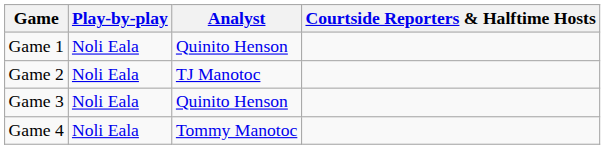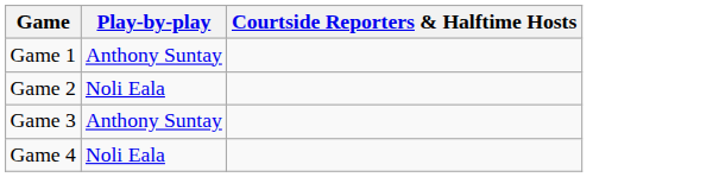- column: Analyst | Quinito Henson | TJ Manotoc | Quinito Henson | Tommy Manotoc
Game 1 | Play-by-play: Noli Eala -> Anthony Suntay
Game 3 | Play-by-play: Noli Eala -> Anthony Suntay
